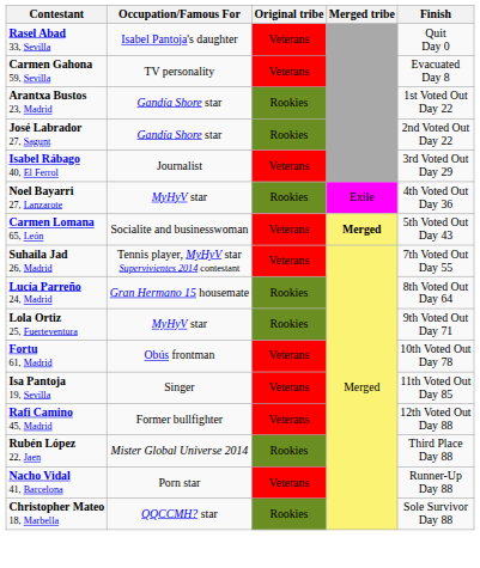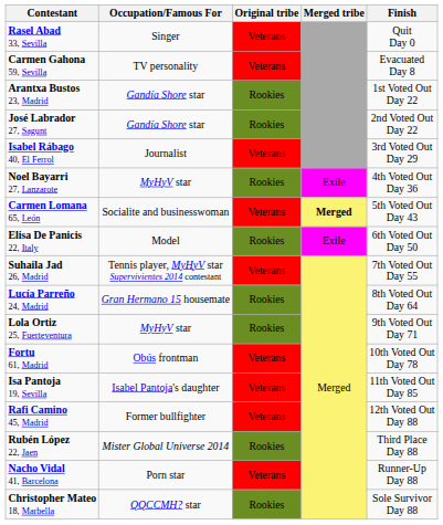Rasel Abad 33, Sevilla | Occupation/Famous For: Isabel Pantoja's daughter -> Singer
+ row: Elisa De Panicis 22, Italy | Model | Rookies | Exile | 6th Voted Out Day 50
Isa Pantoja 19, Sevilla | Occupation/Famous For: Singer -> Isabel Pantoja's daughter
